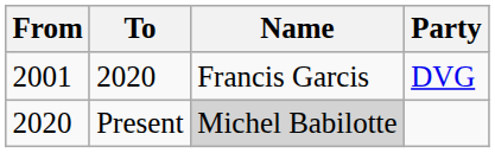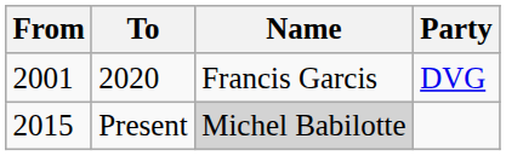Present | From: 2020 -> 2015
